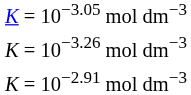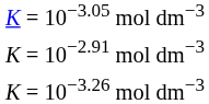rows swapped: K = 10−3.26 mol dm−3 <-> K = 10−2.91 mol dm−3
